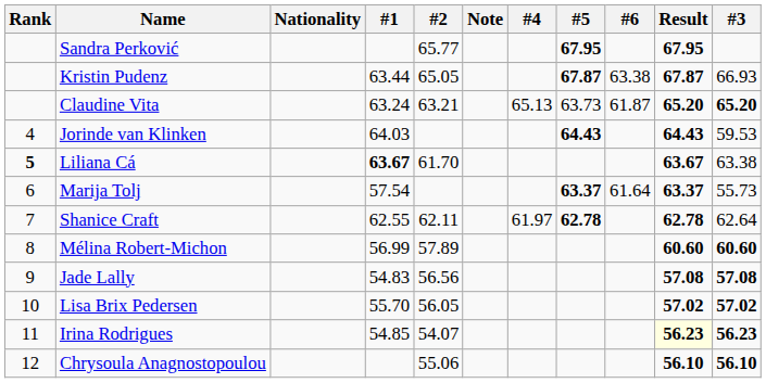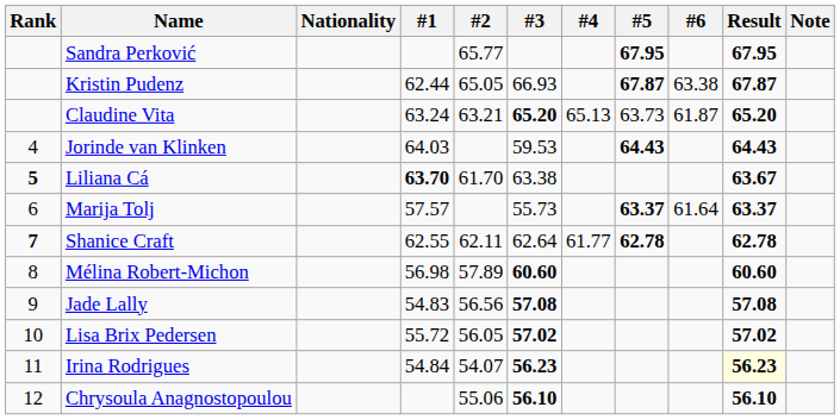columns swapped: #3 <-> Note
Kristin Pudenz | #1: 63.44 -> 62.44
Liliana Cá | #1: 63.67 -> 63.70
Marija Tolj | #1: 57.54 -> 57.57
Shanice Craft | Rank: normal -> bold
Shanice Craft | #4: 61.97 -> 61.77
Mélina Robert-Michon | #1: 56.99 -> 56.98
Lisa Brix Pedersen | #1: 55.70 -> 55.72
Irina Rodrigues | #1: 54.85 -> 54.84
